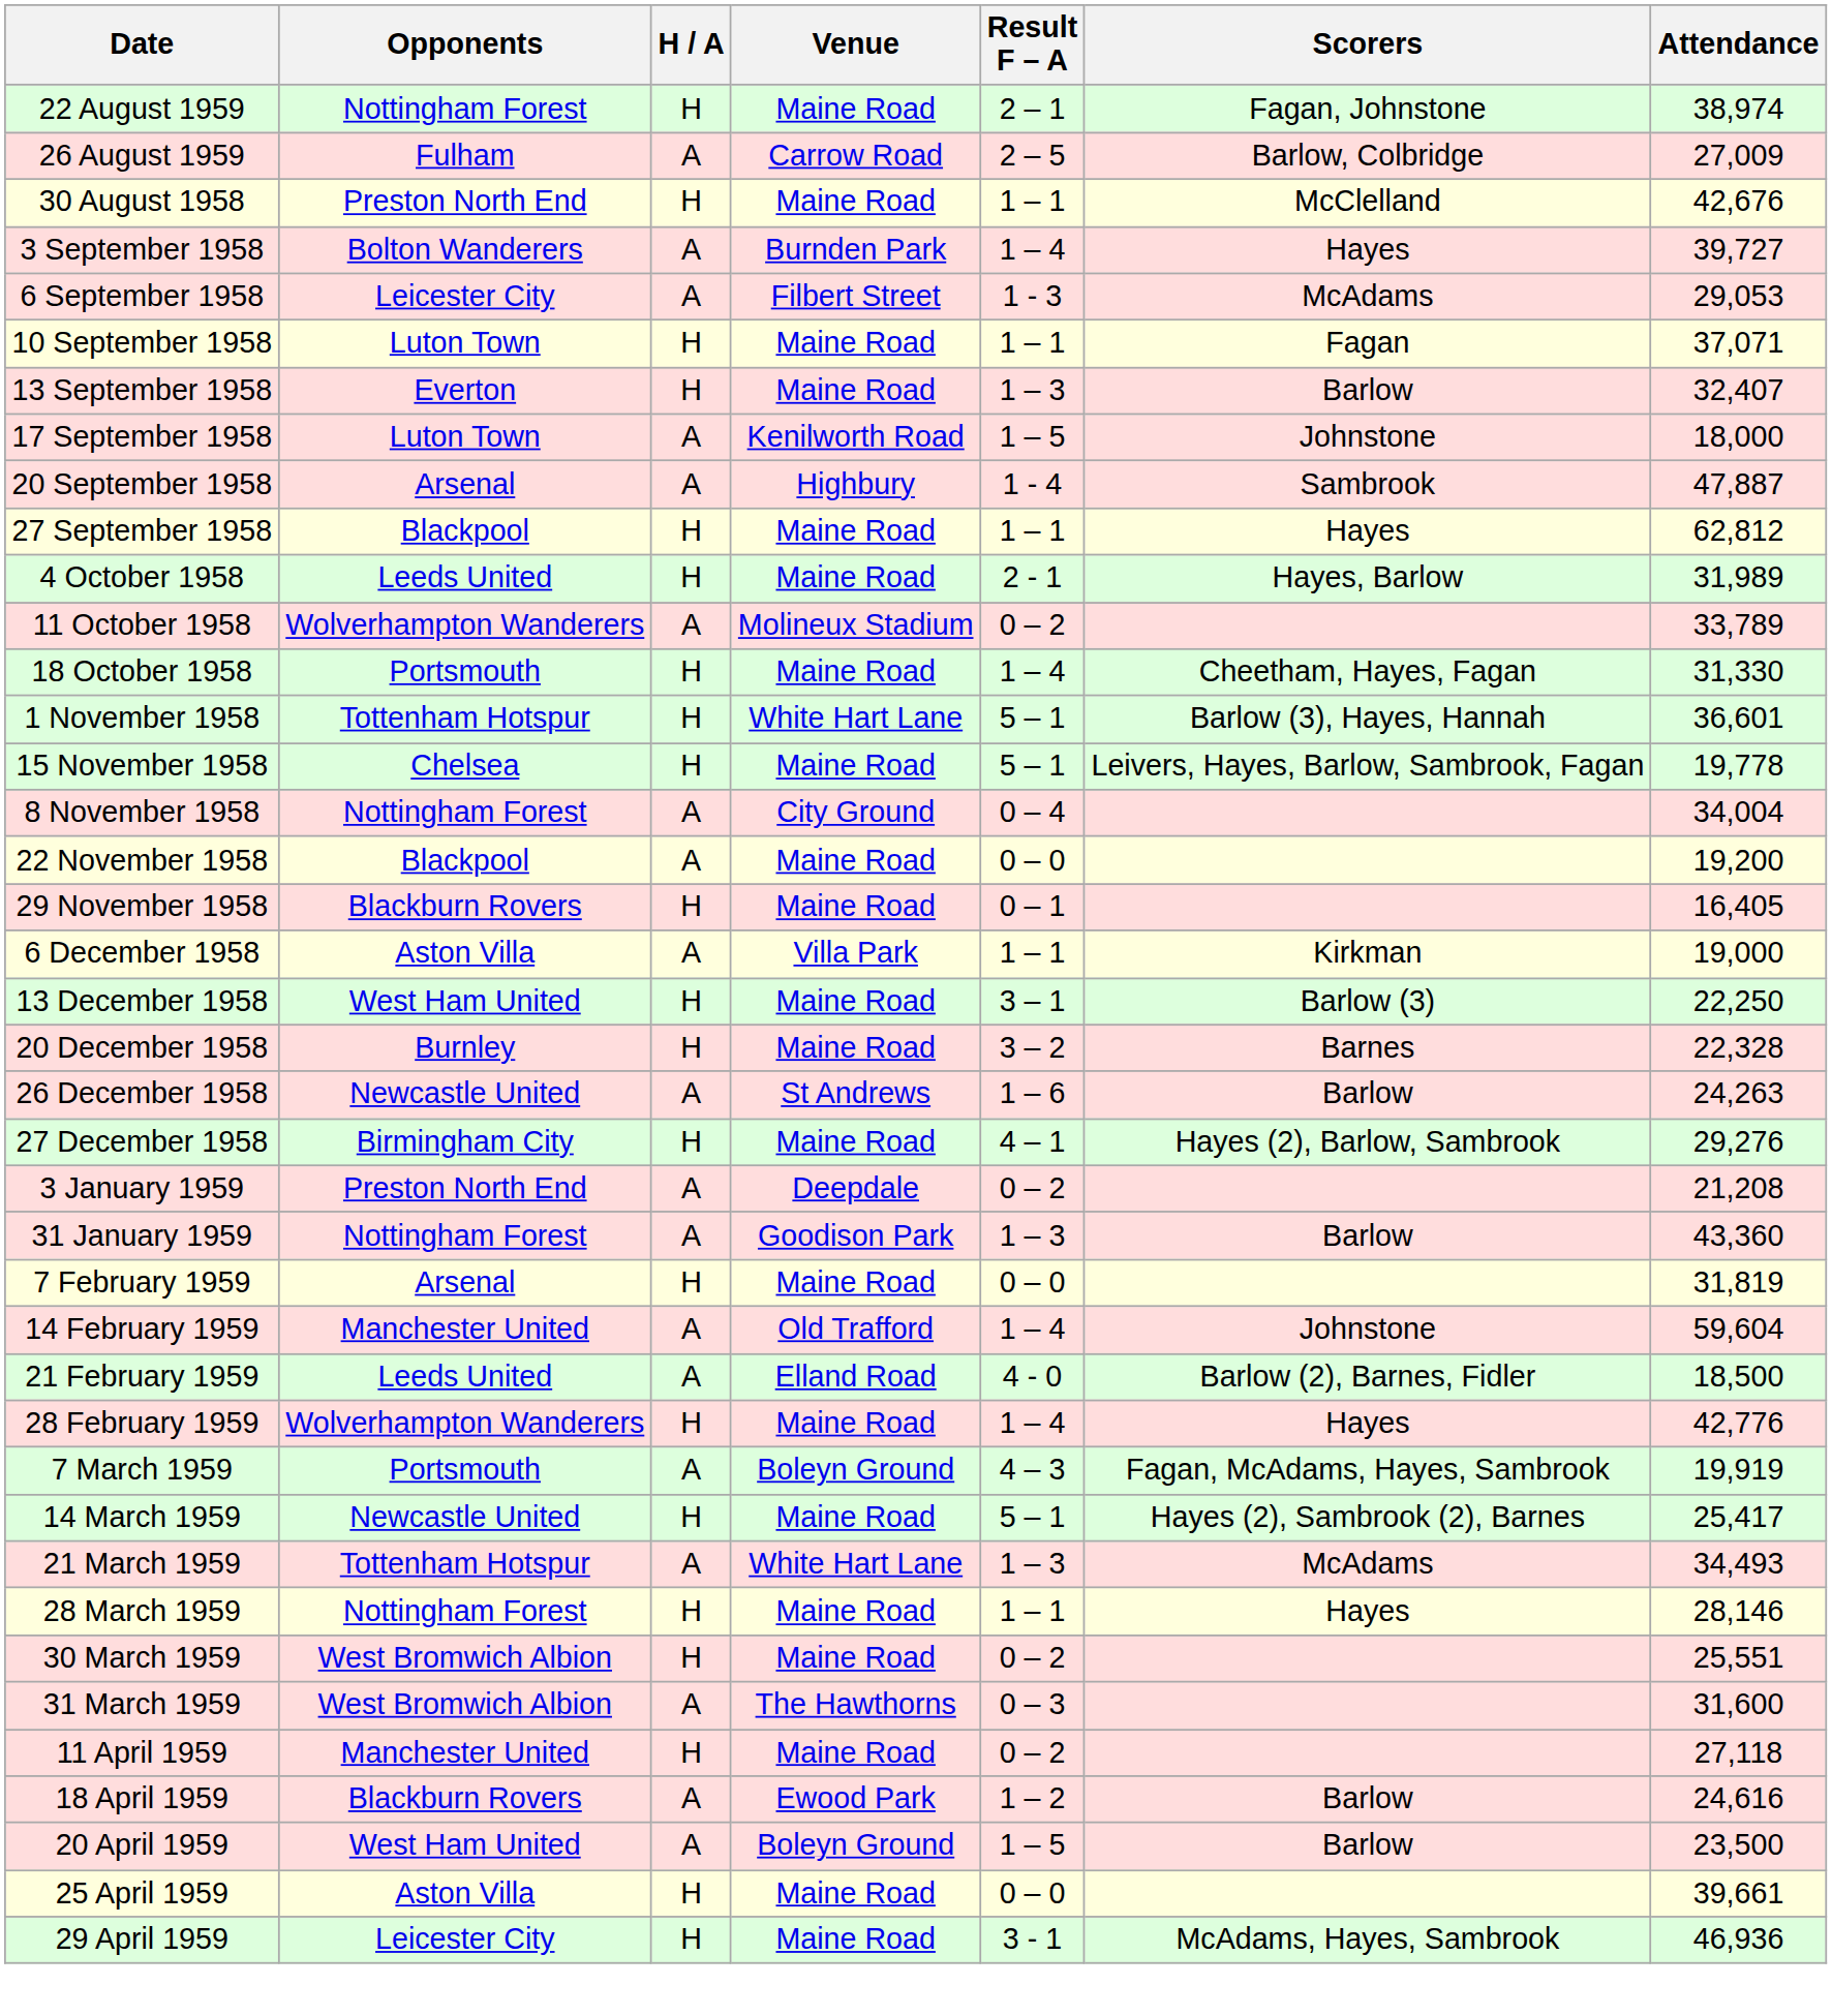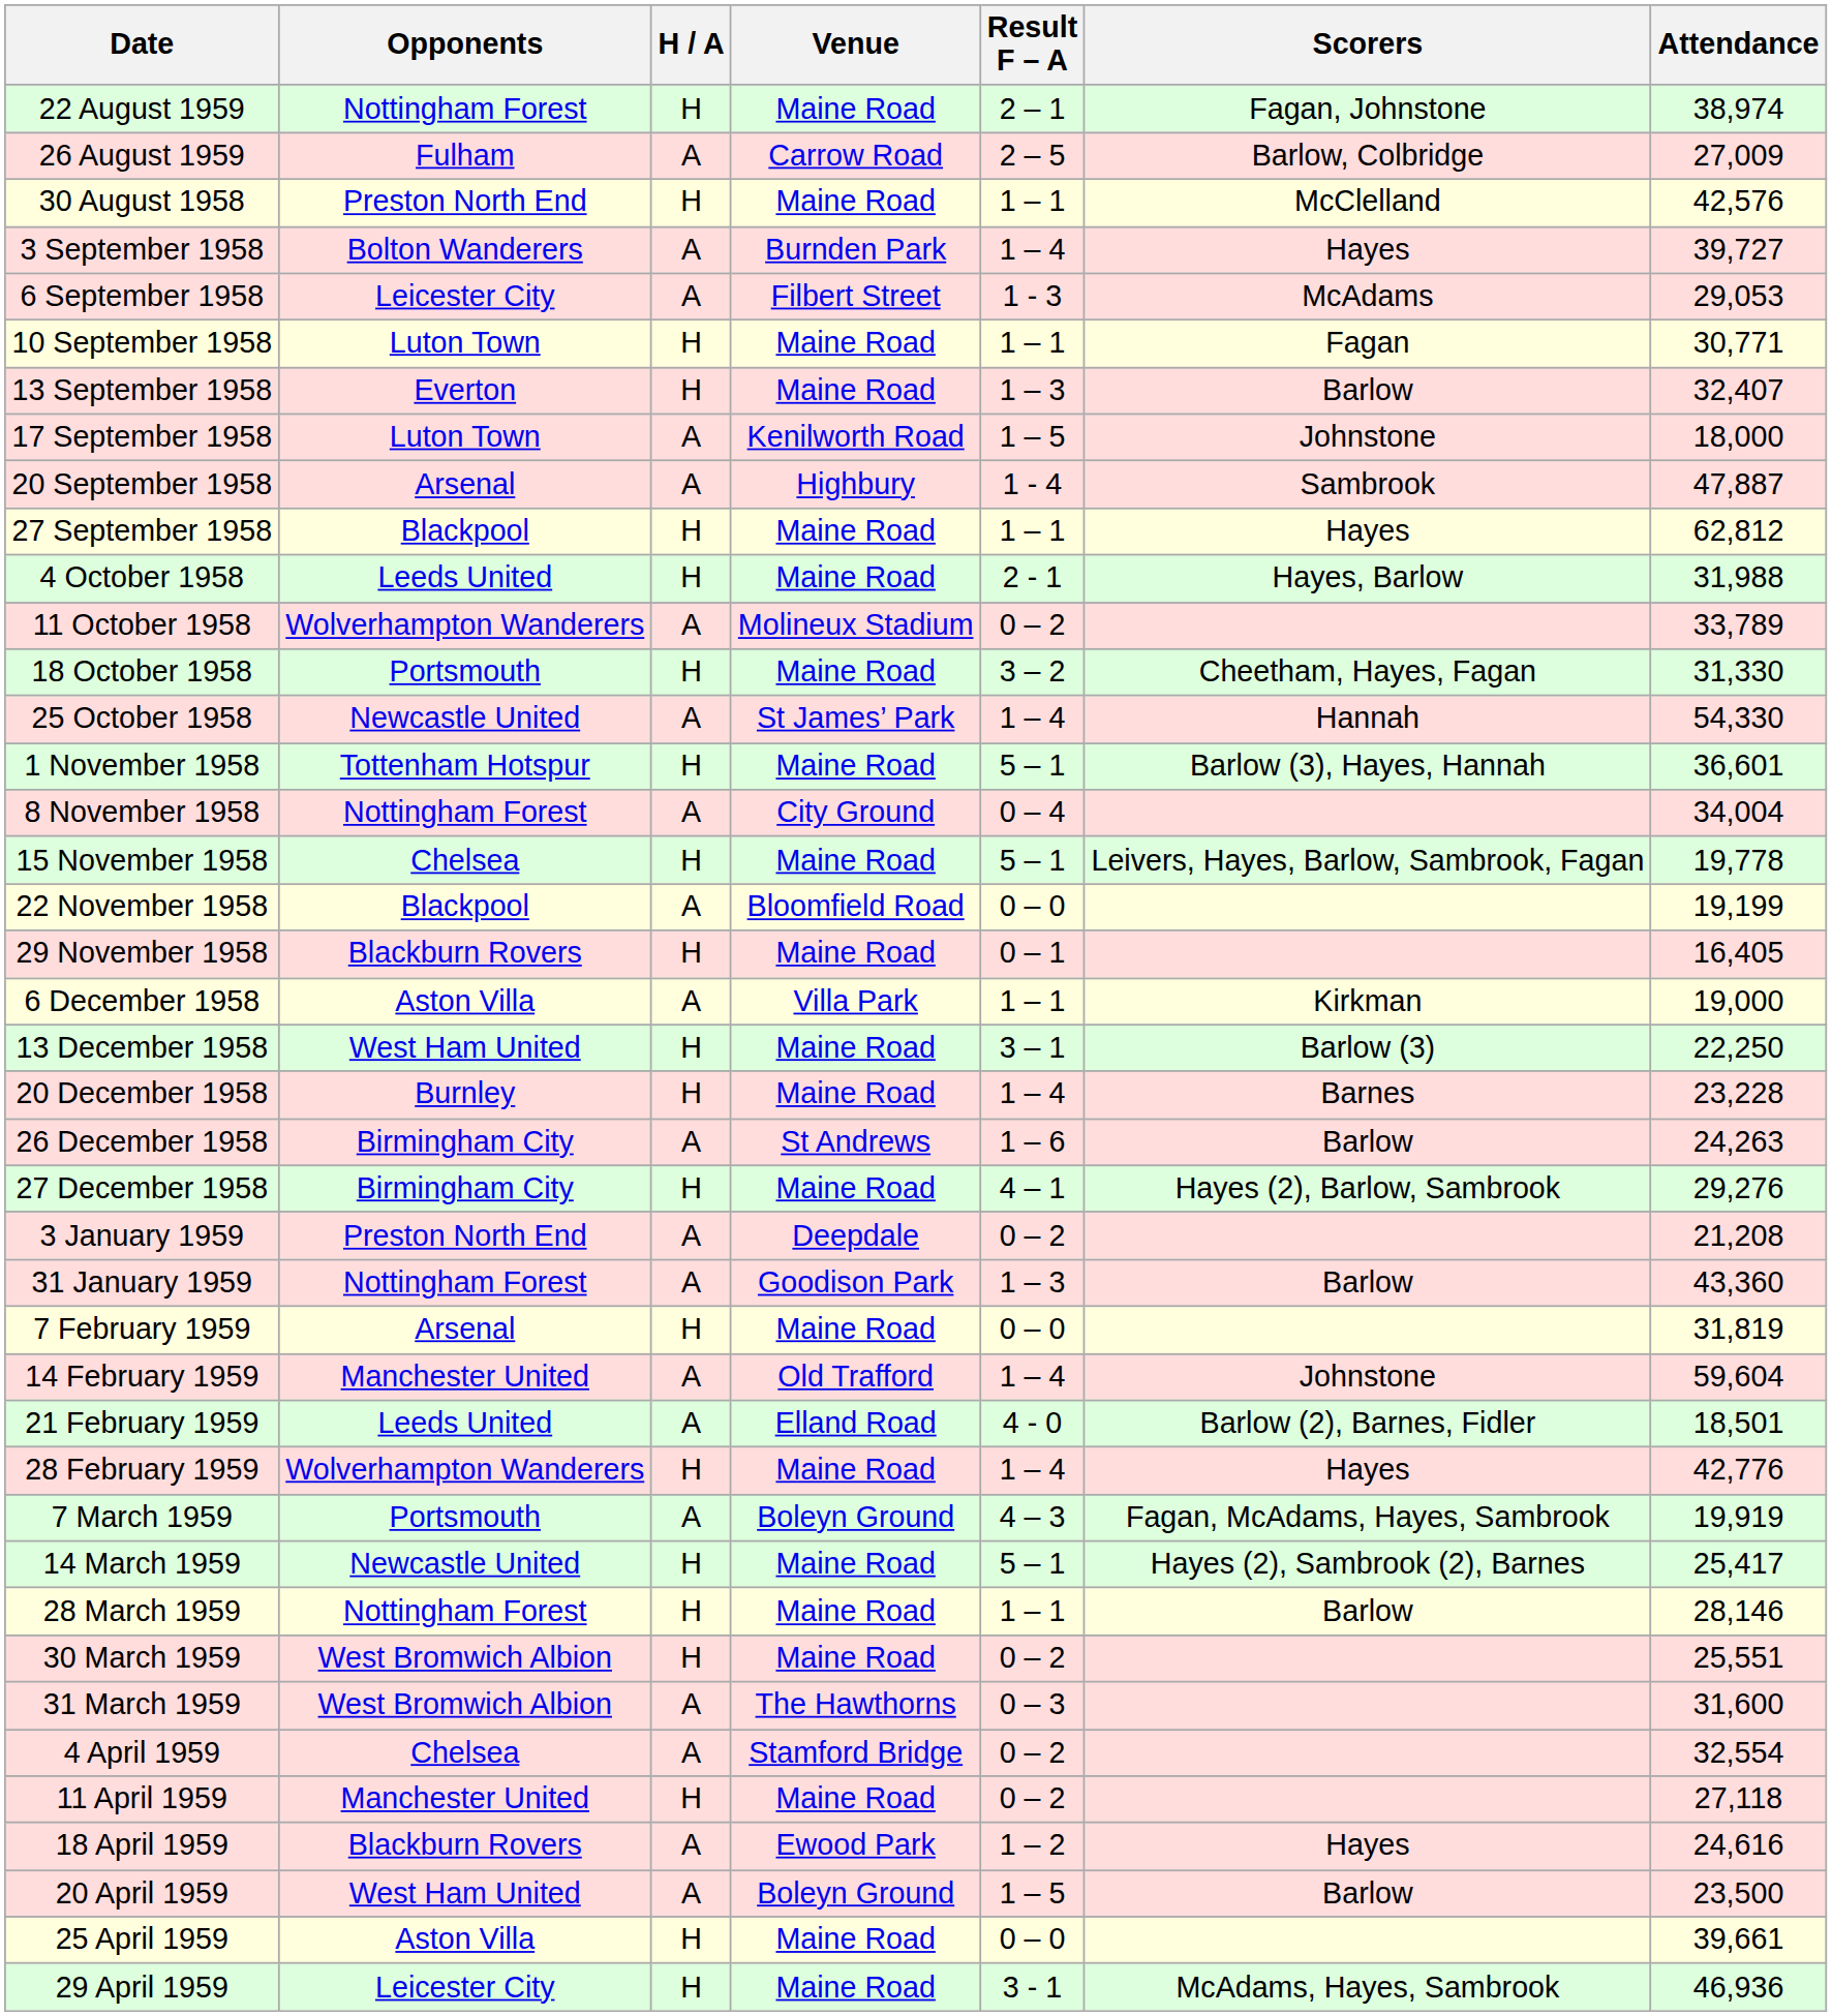30 August 1958 | Attendance: 42,676 -> 42,576
10 September 1958 | Attendance: 37,071 -> 30,771
4 October 1958 | Attendance: 31,989 -> 31,988
18 October 1958 | Result F – A: 1 – 4 -> 3 – 2
+ row: 25 October 1958 | Newcastle United | A | St James’ Park | 1 – 4 | Hannah | 54,330
1 November 1958 | Venue: White Hart Lane -> Maine Road
rows swapped: 8 November 1958 <-> 15 November 1958
22 November 1958 | Venue: Maine Road -> Bloomfield Road
22 November 1958 | Attendance: 19,200 -> 19,199
20 December 1958 | Result F – A: 3 – 2 -> 1 – 4
20 December 1958 | Attendance: 22,328 -> 23,228
26 December 1958 | Opponents: Newcastle United -> Birmingham City
21 February 1959 | Attendance: 18,500 -> 18,501
- row: 21 March 1959 | Tottenham Hotspur | A | White Hart Lane | 1 – 3 | McAdams | 34,493
28 March 1959 | Scorers: Hayes -> Barlow
+ row: 4 April 1959 | Chelsea | A | Stamford Bridge | 0 – 2 | 32,554
18 April 1959 | Scorers: Barlow -> Hayes
